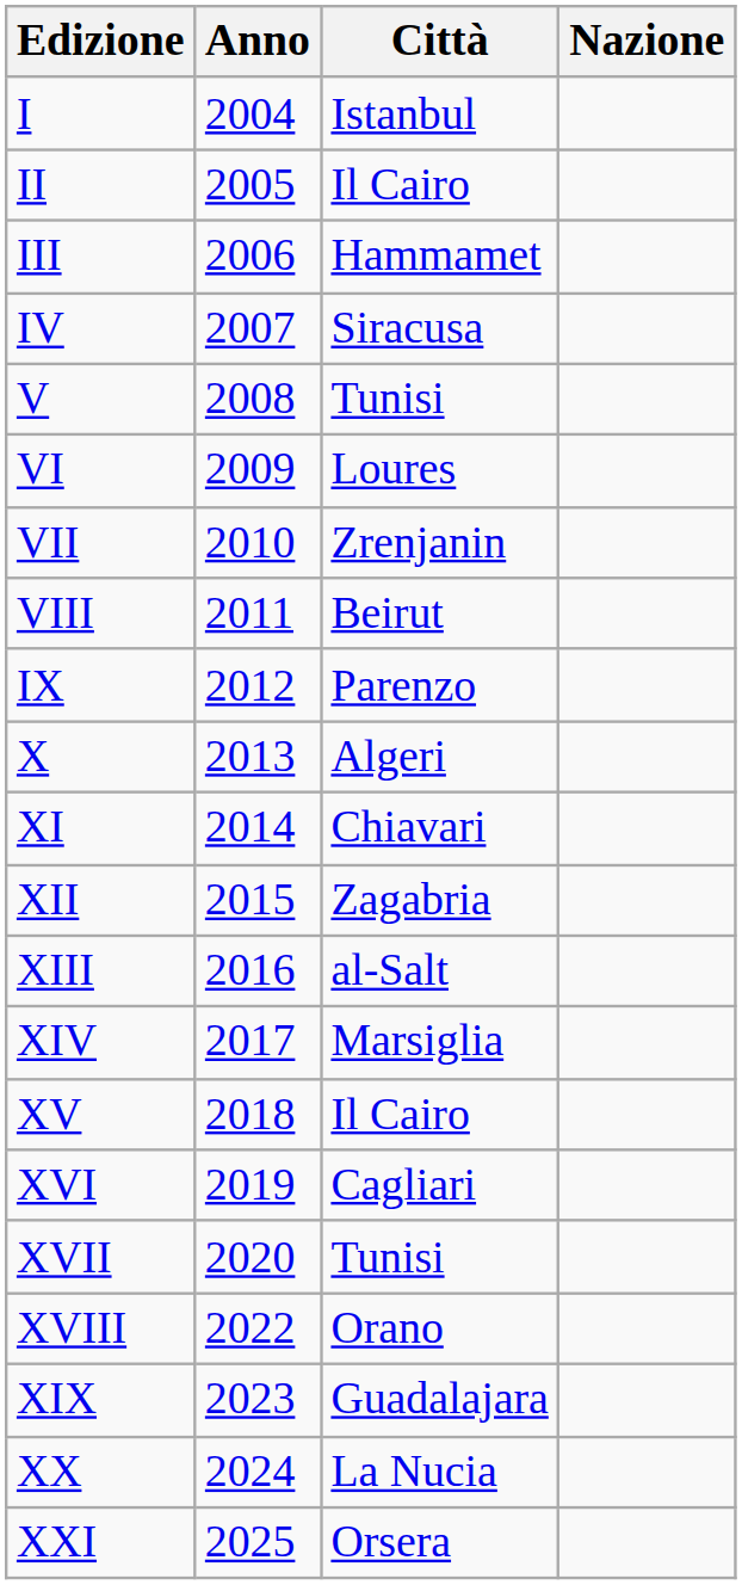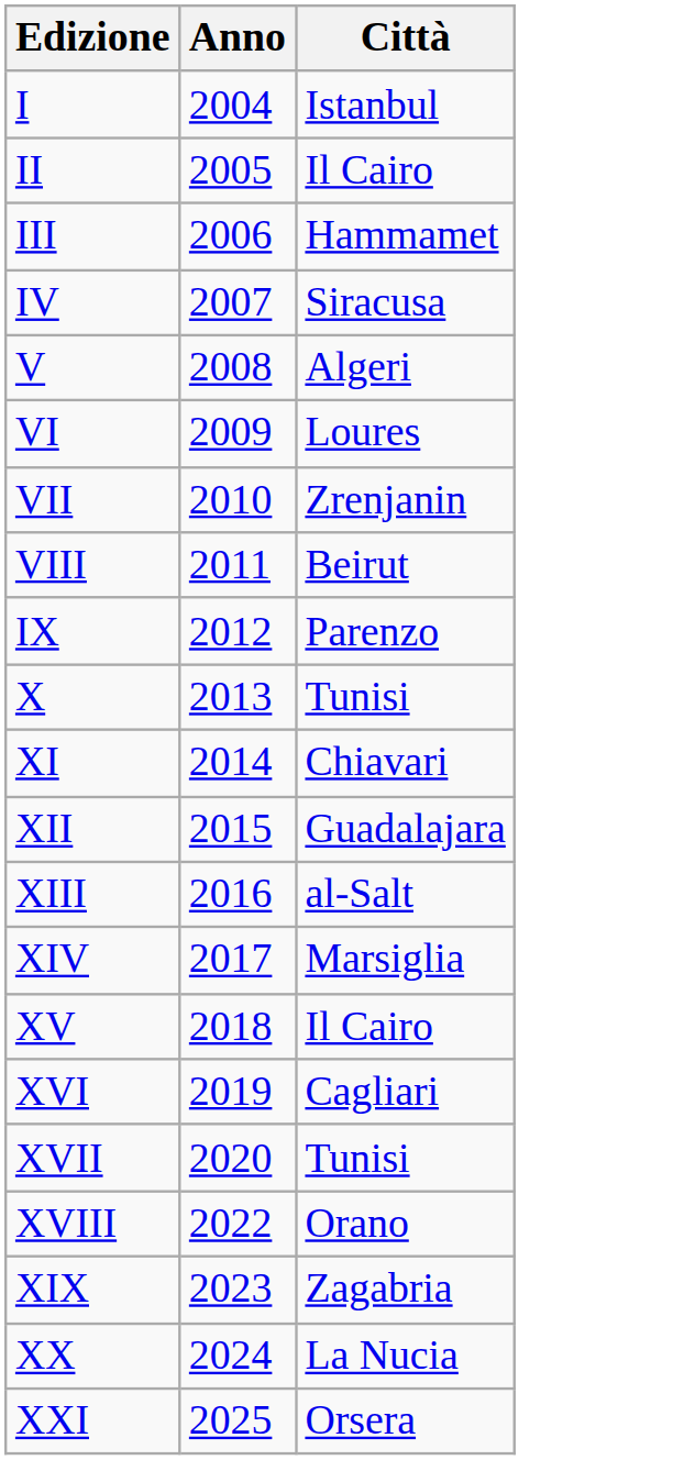- column: Nazione
V | Città: Tunisi -> Algeri
X | Città: Algeri -> Tunisi
XII | Città: Zagabria -> Guadalajara
XIX | Città: Guadalajara -> Zagabria
